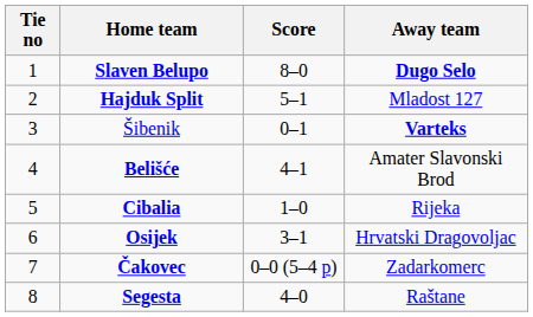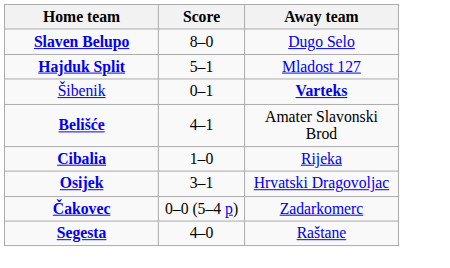- column: Tie no | 1 | 2 | 3 | 4 | 5 | 6 | 7 | 8
Slaven Belupo | Away team: bold -> normal
